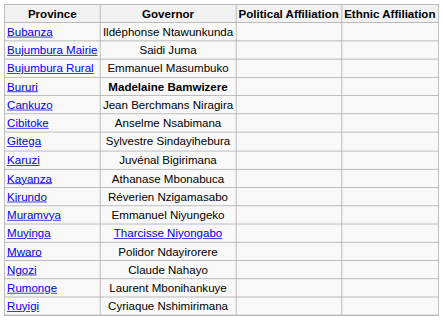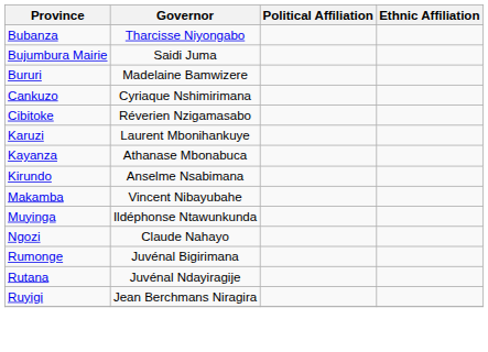Bubanza | Governor: Ildéphonse Ntawunkunda -> Tharcisse Niyongabo
- row: Bujumbura Rural | Emmanuel Masumbuko
Bururi | Governor: bold -> normal
Cankuzo | Governor: Jean Berchmans Niragira -> Cyriaque Nshimirimana
Cibitoke | Governor: Anselme Nsabimana -> Réverien Nzigamasabo
- row: Gitega | Sylvestre Sindayihebura
Karuzi | Governor: Juvénal Bigirimana -> Laurent Mbonihankuye
Kirundo | Governor: Réverien Nzigamasabo -> Anselme Nsabimana
+ row: Makamba | Vincent Nibayubahe
- row: Muramvya | Emmanuel Niyungeko
Muyinga | Governor: Tharcisse Niyongabo -> Ildéphonse Ntawunkunda
- row: Mwaro | Polidor Ndayirorere
Rumonge | Governor: Laurent Mbonihankuye -> Juvénal Bigirimana
+ row: Rutana | Juvénal Ndayiragije
Ruyigi | Governor: Cyriaque Nshimirimana -> Jean Berchmans Niragira
